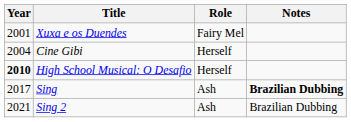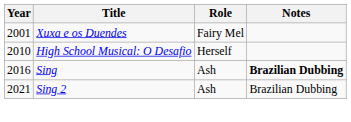- row: 2004 | Cine Gibi | Herself
High School Musical: O Desafio | Year: bold -> normal
Sing | Year: 2017 -> 2016
